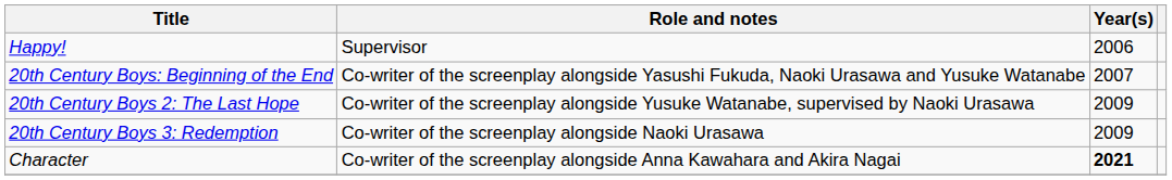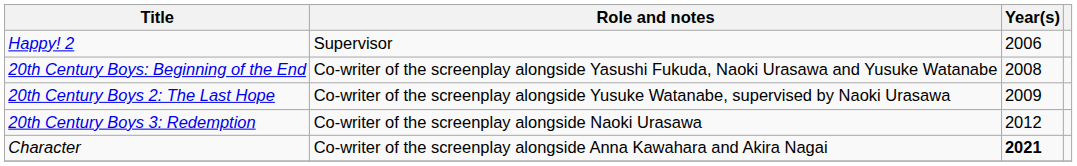- row: Happy! | Supervisor | 2006
+ row: Happy! 2 | Supervisor | 2006
20th Century Boys: Beginning of the End | Year(s): 2007 -> 2008
20th Century Boys 3: Redemption | Year(s): 2009 -> 2012
